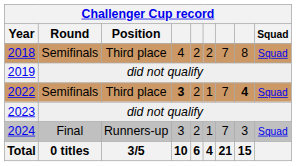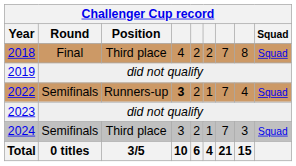2018 | Round: Semifinals -> Final
2022 | Position: Third place -> Runners-up
2022 | column 8: bold -> normal
2024 | Round: Final -> Semifinals
2024 | Position: Runners-up -> Third place
